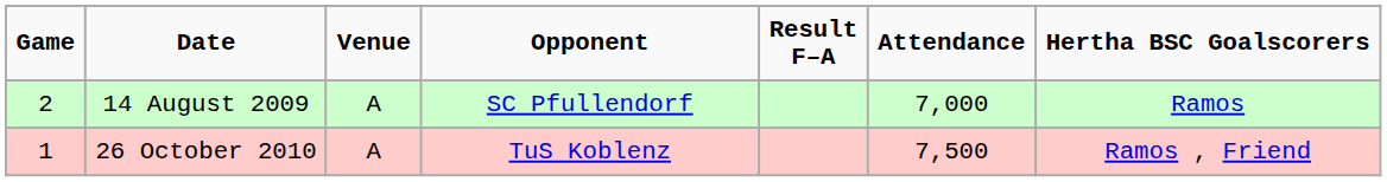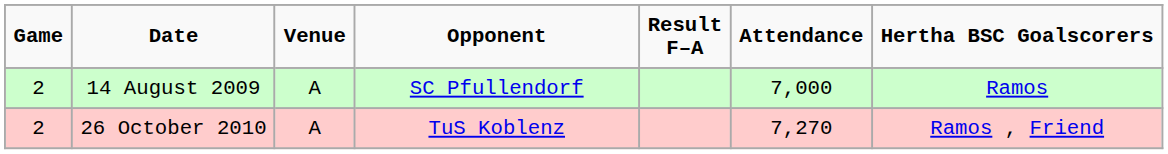26 October 2010 | Game: 1 -> 2
26 October 2010 | Attendance: 7,500 -> 7,270
